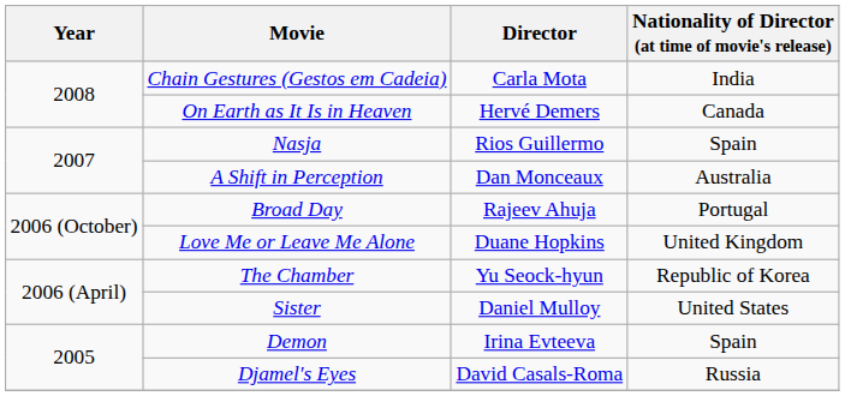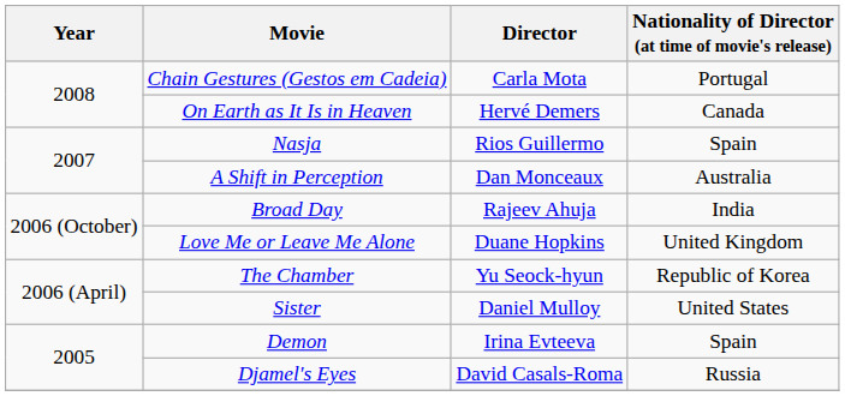Chain Gestures (Gestos em Cadeia) | Nationality of Director (at time of movie's release): India -> Portugal
Broad Day | Nationality of Director (at time of movie's release): Portugal -> India
